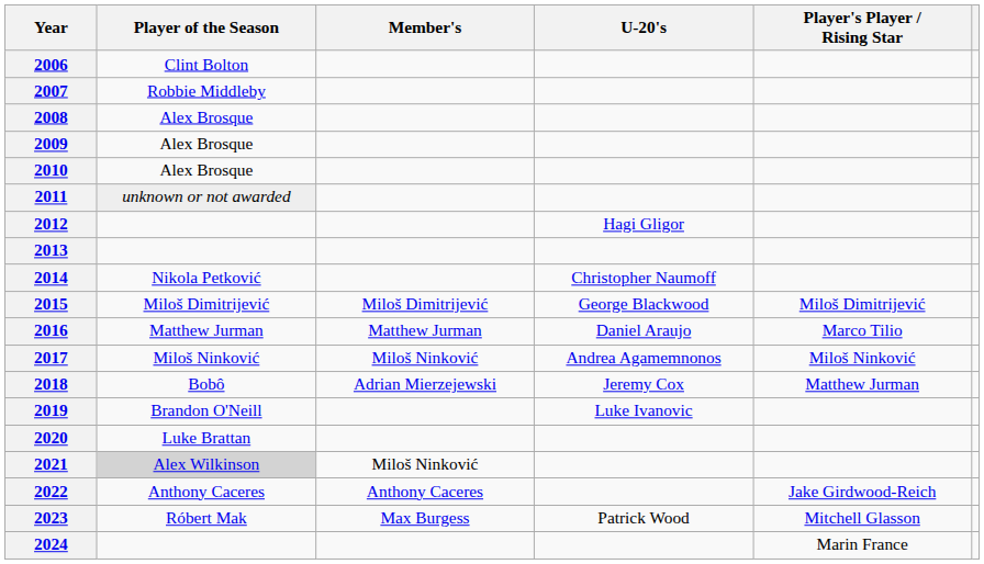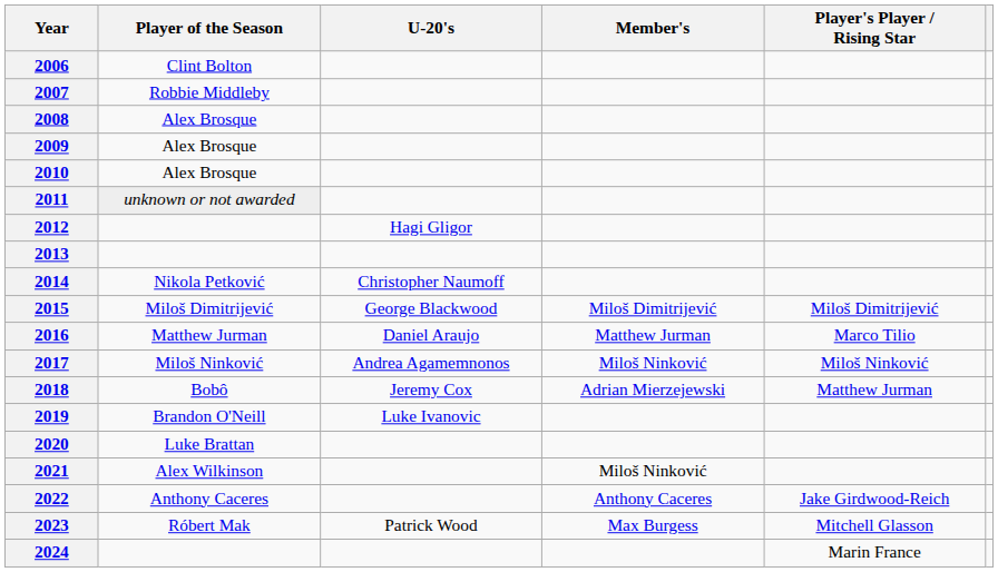columns swapped: Member's <-> U-20's
2021 | Player of the Season: lightgrey background -> no background
